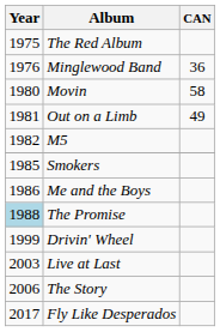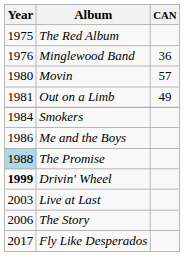Movin | CAN: 58 -> 57
- row: 1982 | M5
Smokers | Year: 1985 -> 1984
Drivin' Wheel | Year: normal -> bold
